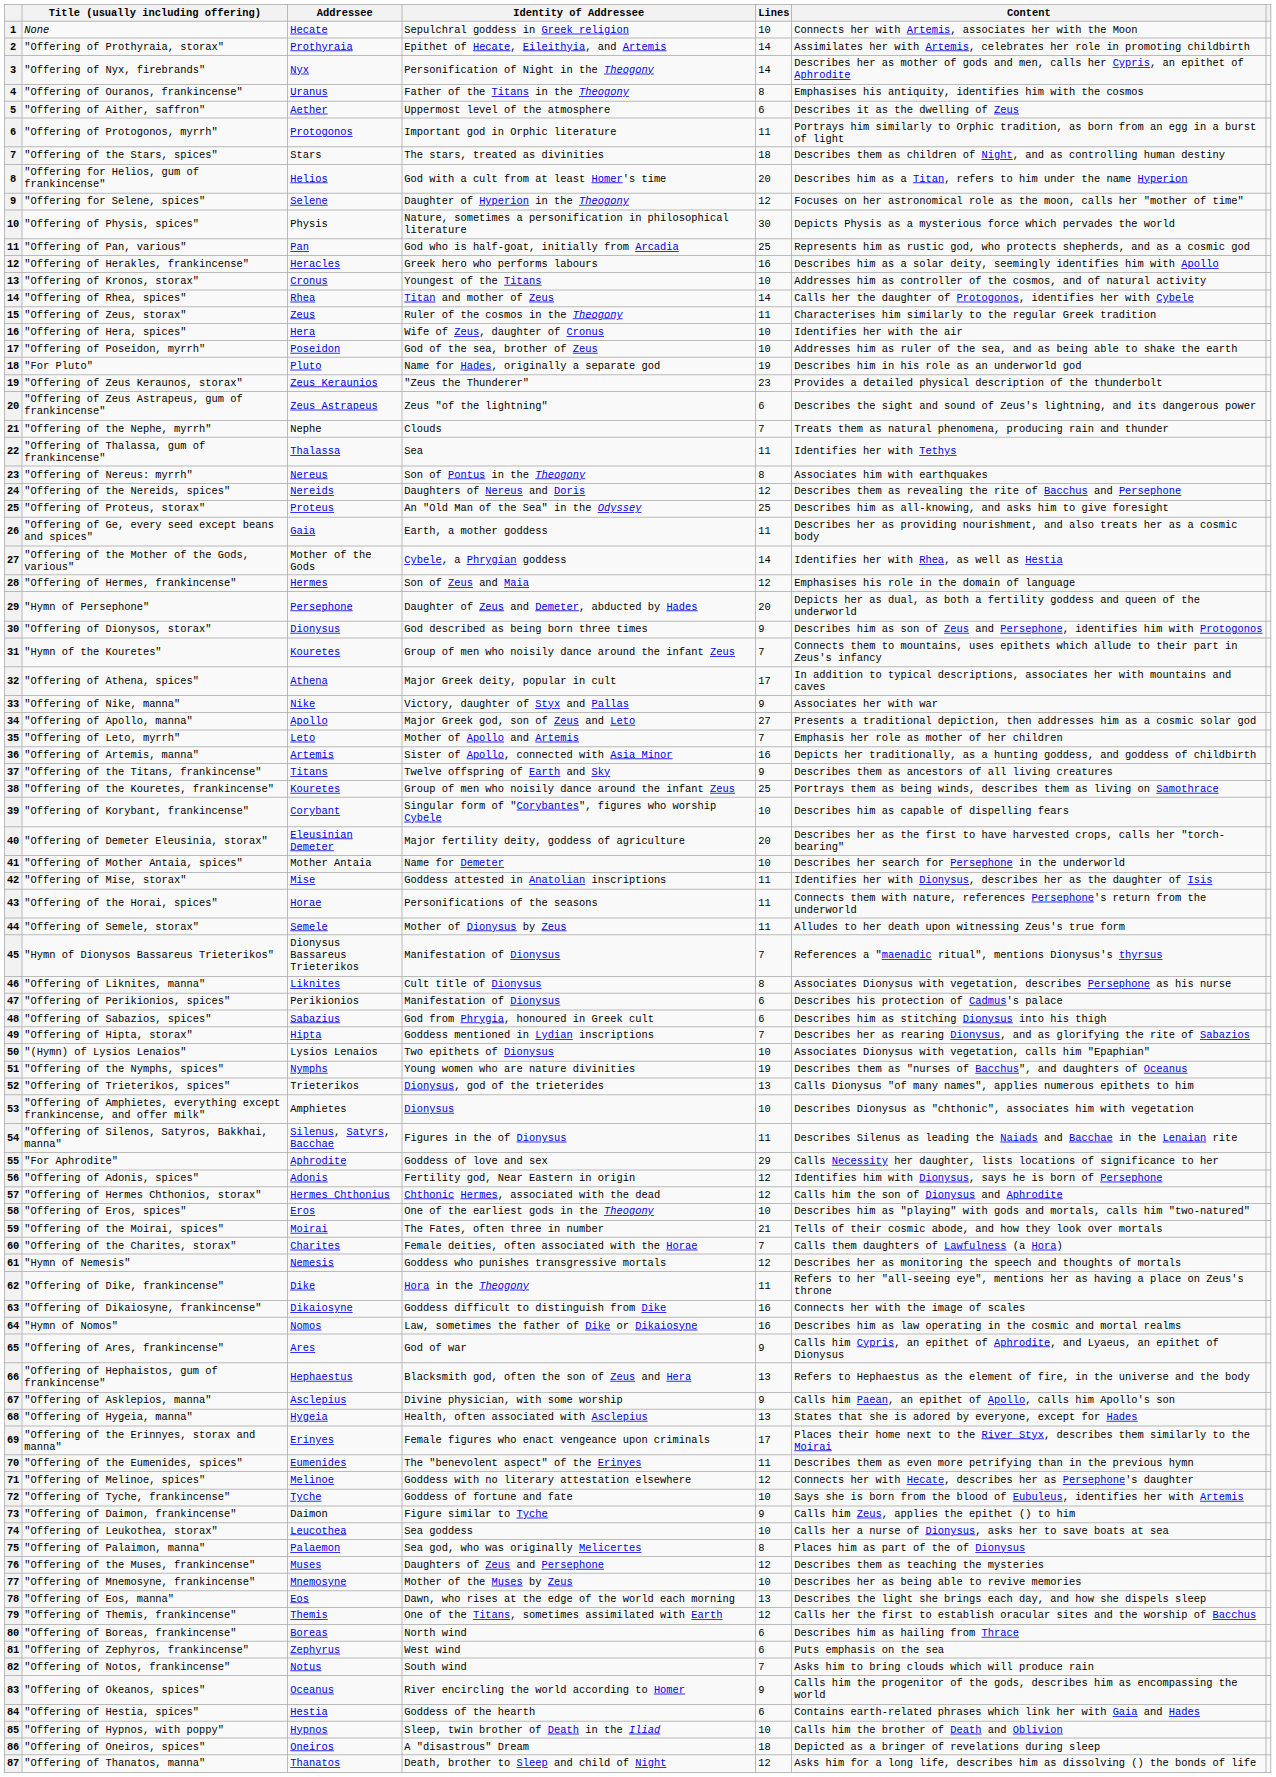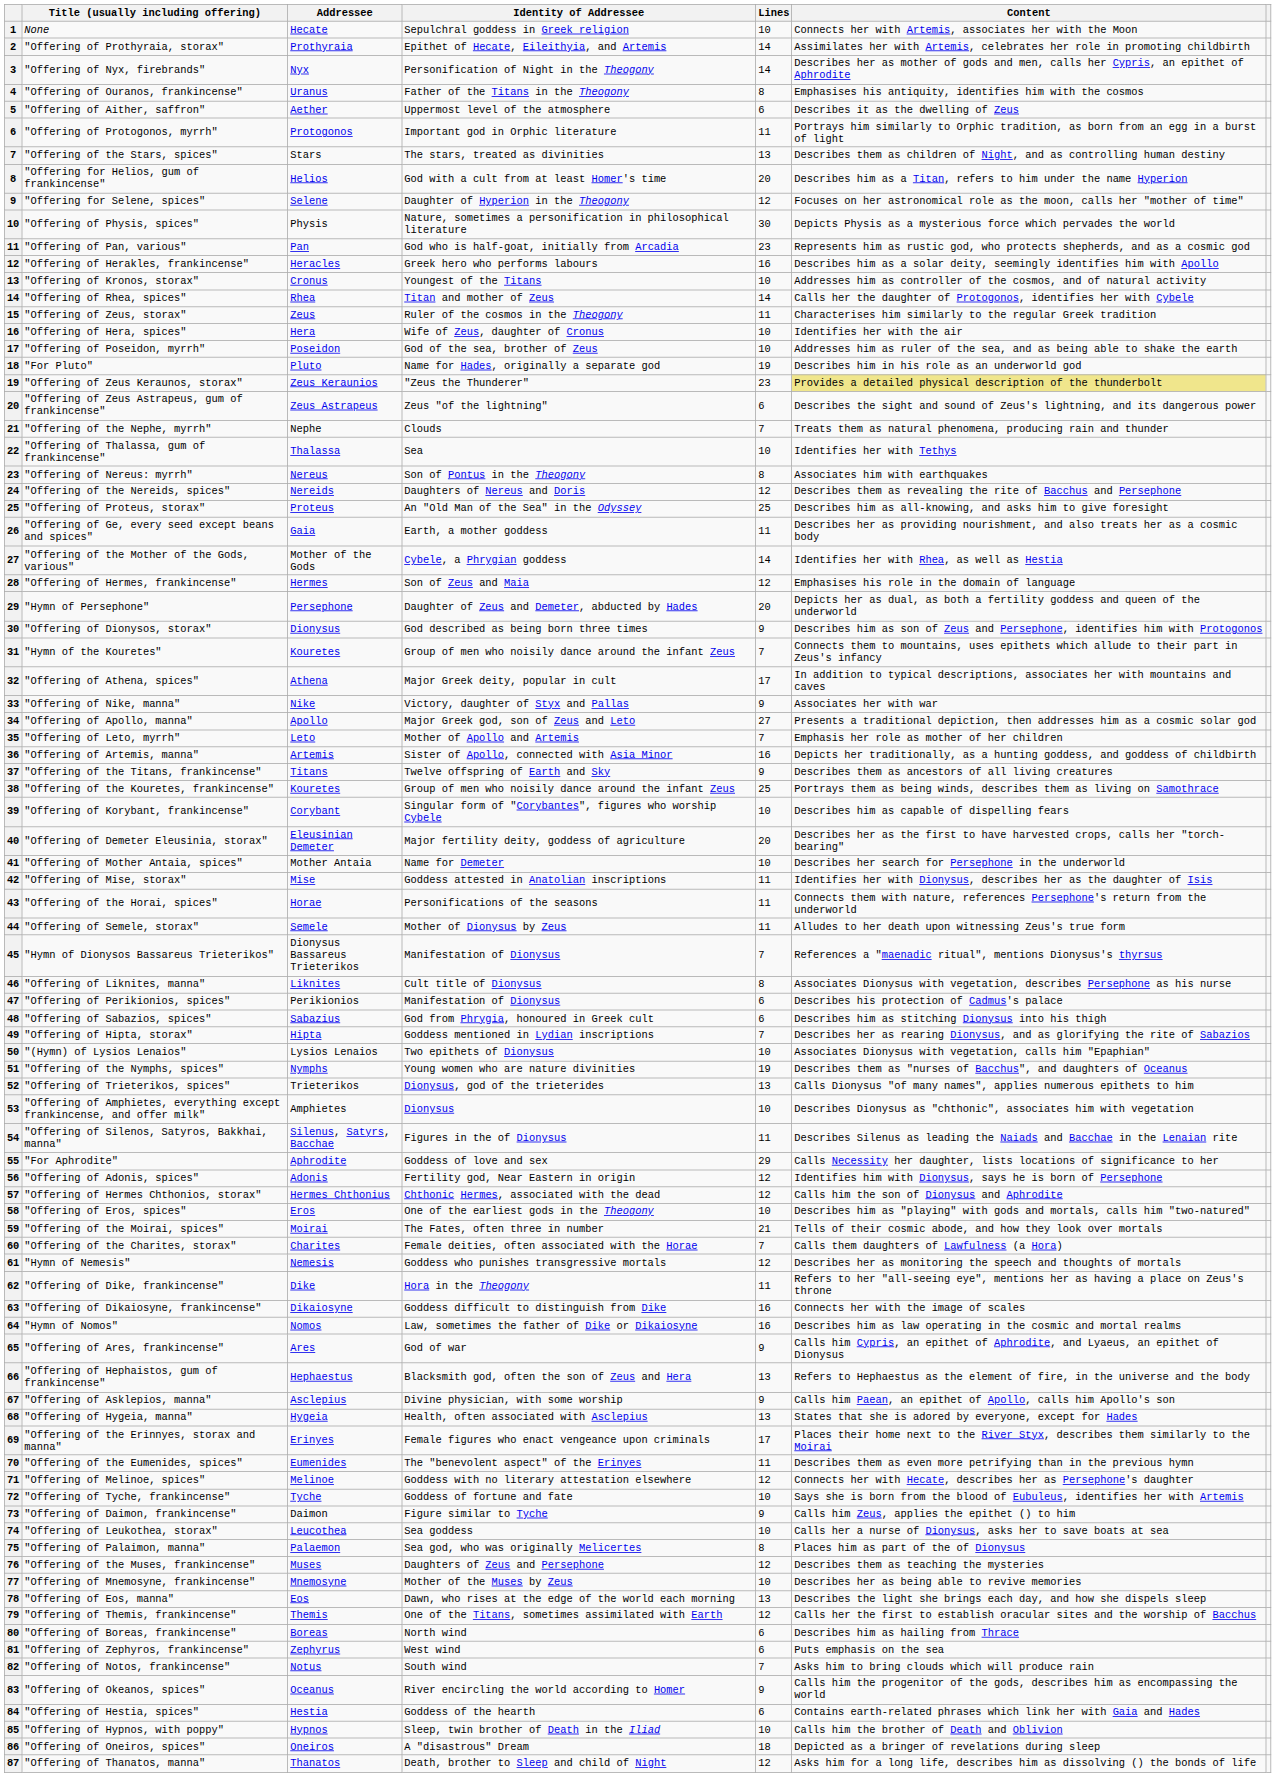"Offering of the Stars, spices" | Lines: 18 -> 13
"Offering of Pan, various" | Lines: 25 -> 23
"Offering of Zeus Keraunos, storax" | Content: no background -> khaki background
"Offering of Thalassa, gum of frankincense" | Lines: 11 -> 10
